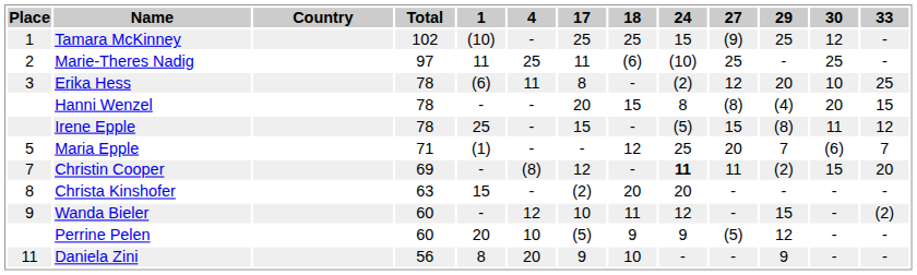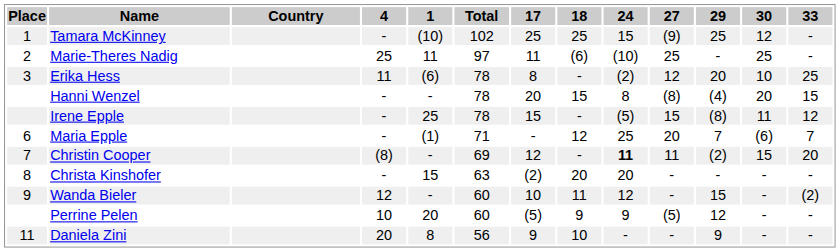columns swapped: Total <-> 4
Maria Epple | Place: 5 -> 6
